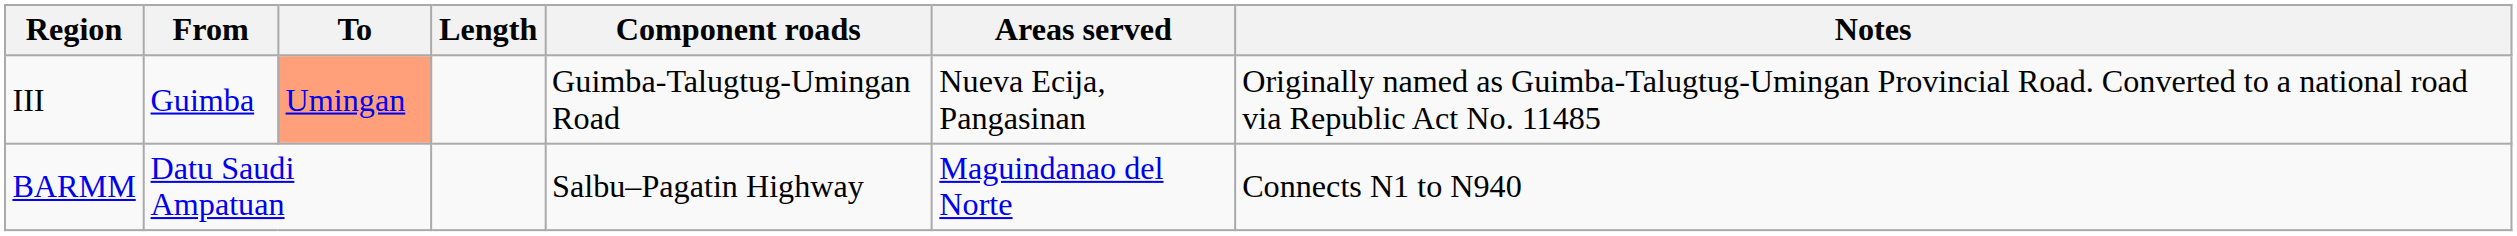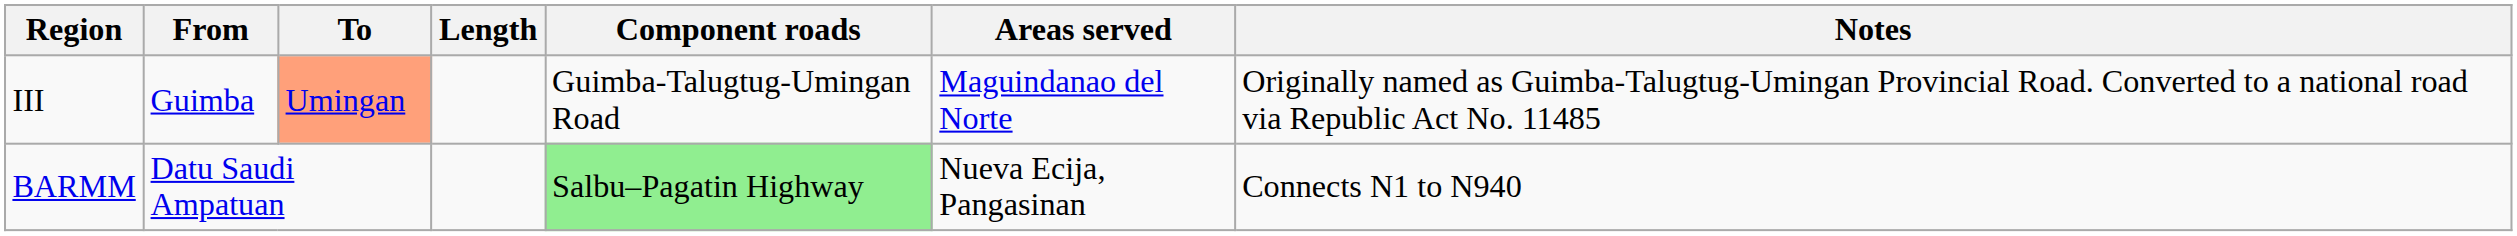III | Areas served: Nueva Ecija, Pangasinan -> Maguindanao del Norte
BARMM | Component roads: no background -> lightgreen background
BARMM | Areas served: Maguindanao del Norte -> Nueva Ecija, Pangasinan
